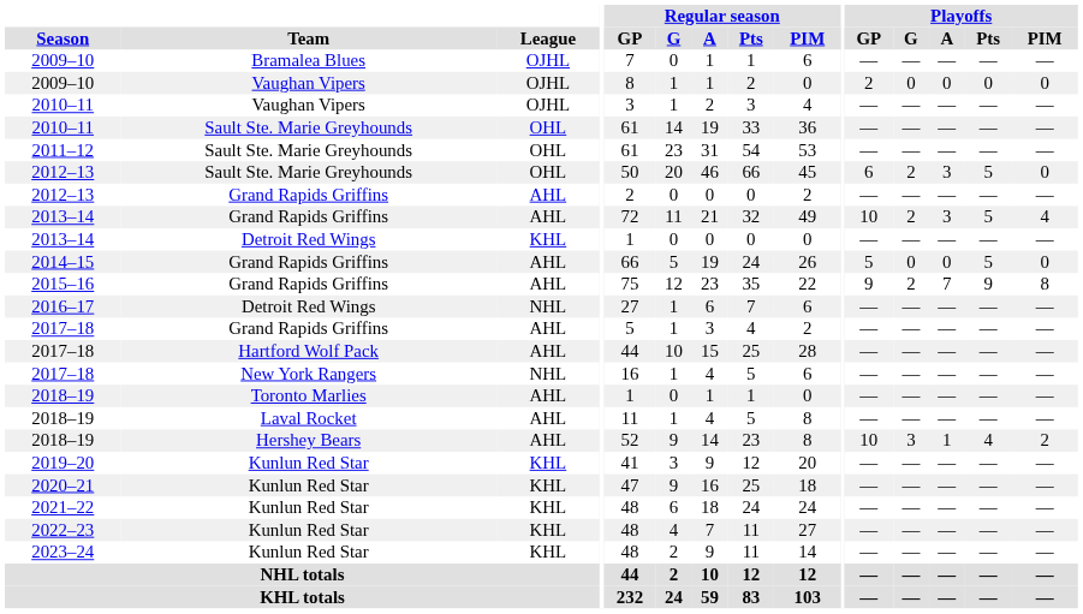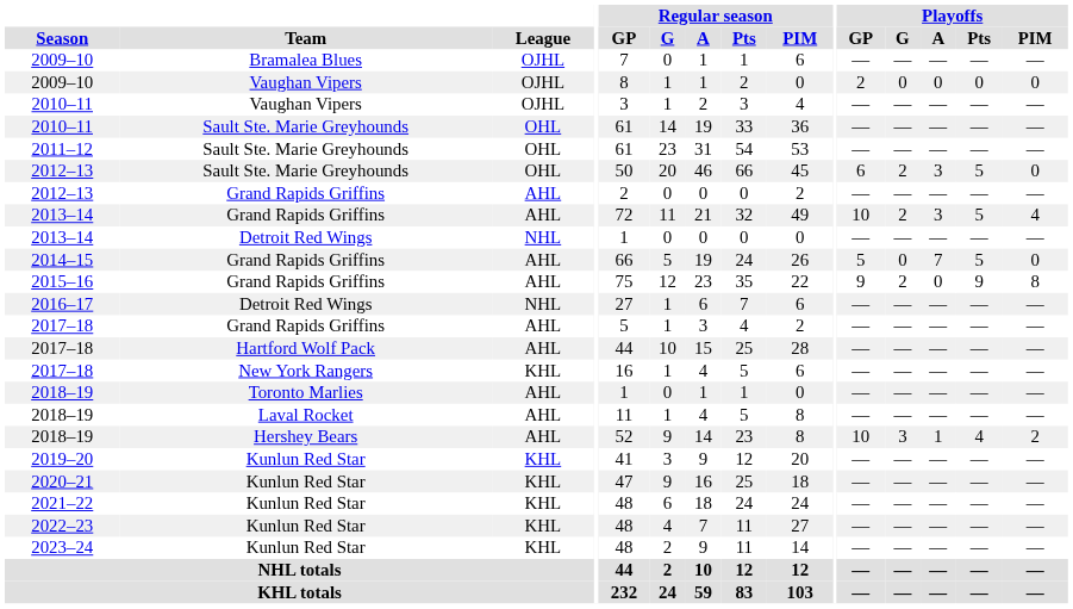2013–14 / Detroit Red Wings | League: KHL -> NHL
2014–15 | Playoffs / A: 0 -> 7
2015–16 | Playoffs / A: 7 -> 0
2017–18 / New York Rangers | League: NHL -> KHL
